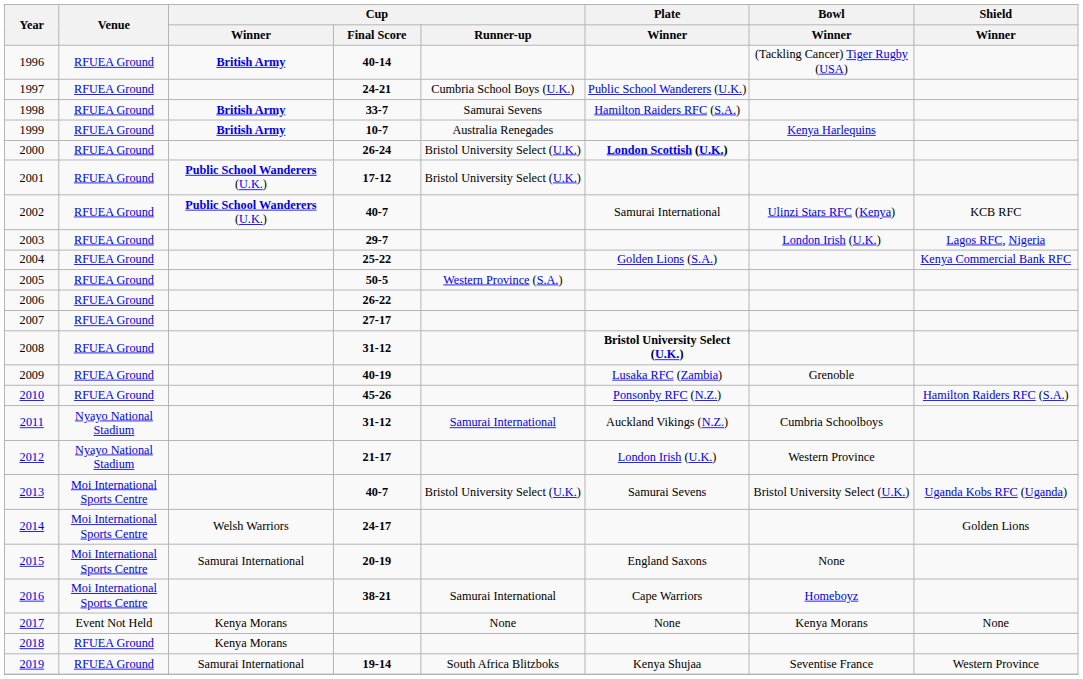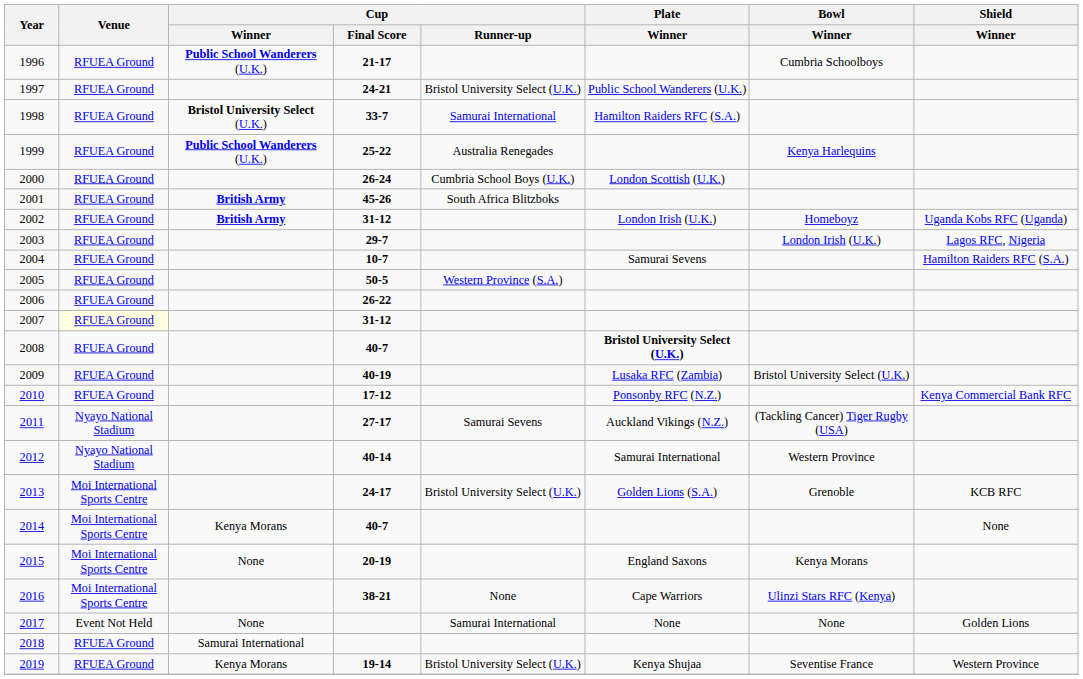1996 | Cup / Winner: British Army -> Public School Wanderers (U.K.)
1996 | Cup / Final Score: 40-14 -> 21-17
1996 | Bowl / Winner: (Tackling Cancer) Tiger Rugby (USA) -> Cumbria Schoolboys
1997 | Cup / Runner-up: Cumbria School Boys (U.K.) -> Bristol University Select (U.K.)
1998 | Cup / Winner: British Army -> Bristol University Select (U.K.)
1998 | Cup / Runner-up: Samurai Sevens -> Samurai International
1999 | Cup / Winner: British Army -> Public School Wanderers (U.K.)
1999 | Cup / Final Score: 10-7 -> 25-22
2000 | Cup / Runner-up: Bristol University Select (U.K.) -> Cumbria School Boys (U.K.)
2000 | Plate / Winner: bold -> normal
2001 | Cup / Winner: Public School Wanderers (U.K.) -> British Army
2001 | Cup / Final Score: 17-12 -> 45-26
2001 | Cup / Runner-up: Bristol University Select (U.K.) -> South Africa Blitzboks
2002 | Cup / Winner: Public School Wanderers (U.K.) -> British Army
2002 | Cup / Final Score: 40-7 -> 31-12
2002 | Plate / Winner: Samurai International -> London Irish (U.K.)
2002 | Bowl / Winner: Ulinzi Stars RFC (Kenya) -> Homeboyz
2002 | Shield / Winner: KCB RFC -> Uganda Kobs RFC (Uganda)
2004 | Cup / Final Score: 25-22 -> 10-7
2004 | Plate / Winner: Golden Lions (S.A.) -> Samurai Sevens
2004 | Shield / Winner: Kenya Commercial Bank RFC -> Hamilton Raiders RFC (S.A.)
2007 | Venue: no background -> lightyellow background
2007 | Cup / Final Score: 27-17 -> 31-12
2008 | Cup / Final Score: 31-12 -> 40-7
2009 | Bowl / Winner: Grenoble -> Bristol University Select (U.K.)
2010 | Cup / Final Score: 45-26 -> 17-12
2010 | Shield / Winner: Hamilton Raiders RFC (S.A.) -> Kenya Commercial Bank RFC
2011 | Cup / Final Score: 31-12 -> 27-17
2011 | Cup / Runner-up: Samurai International -> Samurai Sevens
2011 | Bowl / Winner: Cumbria Schoolboys -> (Tackling Cancer) Tiger Rugby (USA)
2012 | Cup / Final Score: 21-17 -> 40-14
2012 | Plate / Winner: London Irish (U.K.) -> Samurai International
2013 | Cup / Final Score: 40-7 -> 24-17
2013 | Plate / Winner: Samurai Sevens -> Golden Lions (S.A.)
2013 | Bowl / Winner: Bristol University Select (U.K.) -> Grenoble
2013 | Shield / Winner: Uganda Kobs RFC (Uganda) -> KCB RFC
2014 | Cup / Winner: Welsh Warriors -> Kenya Morans
2014 | Cup / Final Score: 24-17 -> 40-7
2014 | Shield / Winner: Golden Lions -> None
2015 | Cup / Winner: Samurai International -> None
2015 | Bowl / Winner: None -> Kenya Morans
2016 | Cup / Runner-up: Samurai International -> None
2016 | Bowl / Winner: Homeboyz -> Ulinzi Stars RFC (Kenya)
2017 | Cup / Winner: Kenya Morans -> None
2017 | Cup / Runner-up: None -> Samurai International
2017 | Bowl / Winner: Kenya Morans -> None
2017 | Shield / Winner: None -> Golden Lions
2018 | Cup / Winner: Kenya Morans -> Samurai International
2019 | Cup / Winner: Samurai International -> Kenya Morans
2019 | Cup / Runner-up: South Africa Blitzboks -> Bristol University Select (U.K.)
